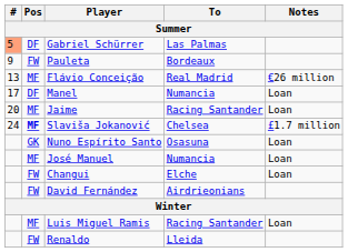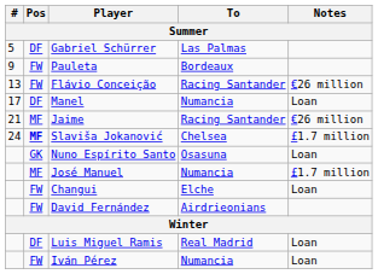Gabriel Schürrer | #: lightsalmon background -> no background
Flávio Conceição | Pos: MF -> FW
Flávio Conceição | To: Real Madrid -> Racing Santander
Jaime | #: 20 -> 21
Jaime | Notes: Loan -> €26 million
José Manuel | Notes: Loan -> £1.7 million
Luis Miguel Ramis | Pos: MF -> DF
Luis Miguel Ramis | To: Racing Santander -> Real Madrid
+ row: FW | Iván Pérez | Numancia | Loan
- row: FW | Renaldo | Lleida
